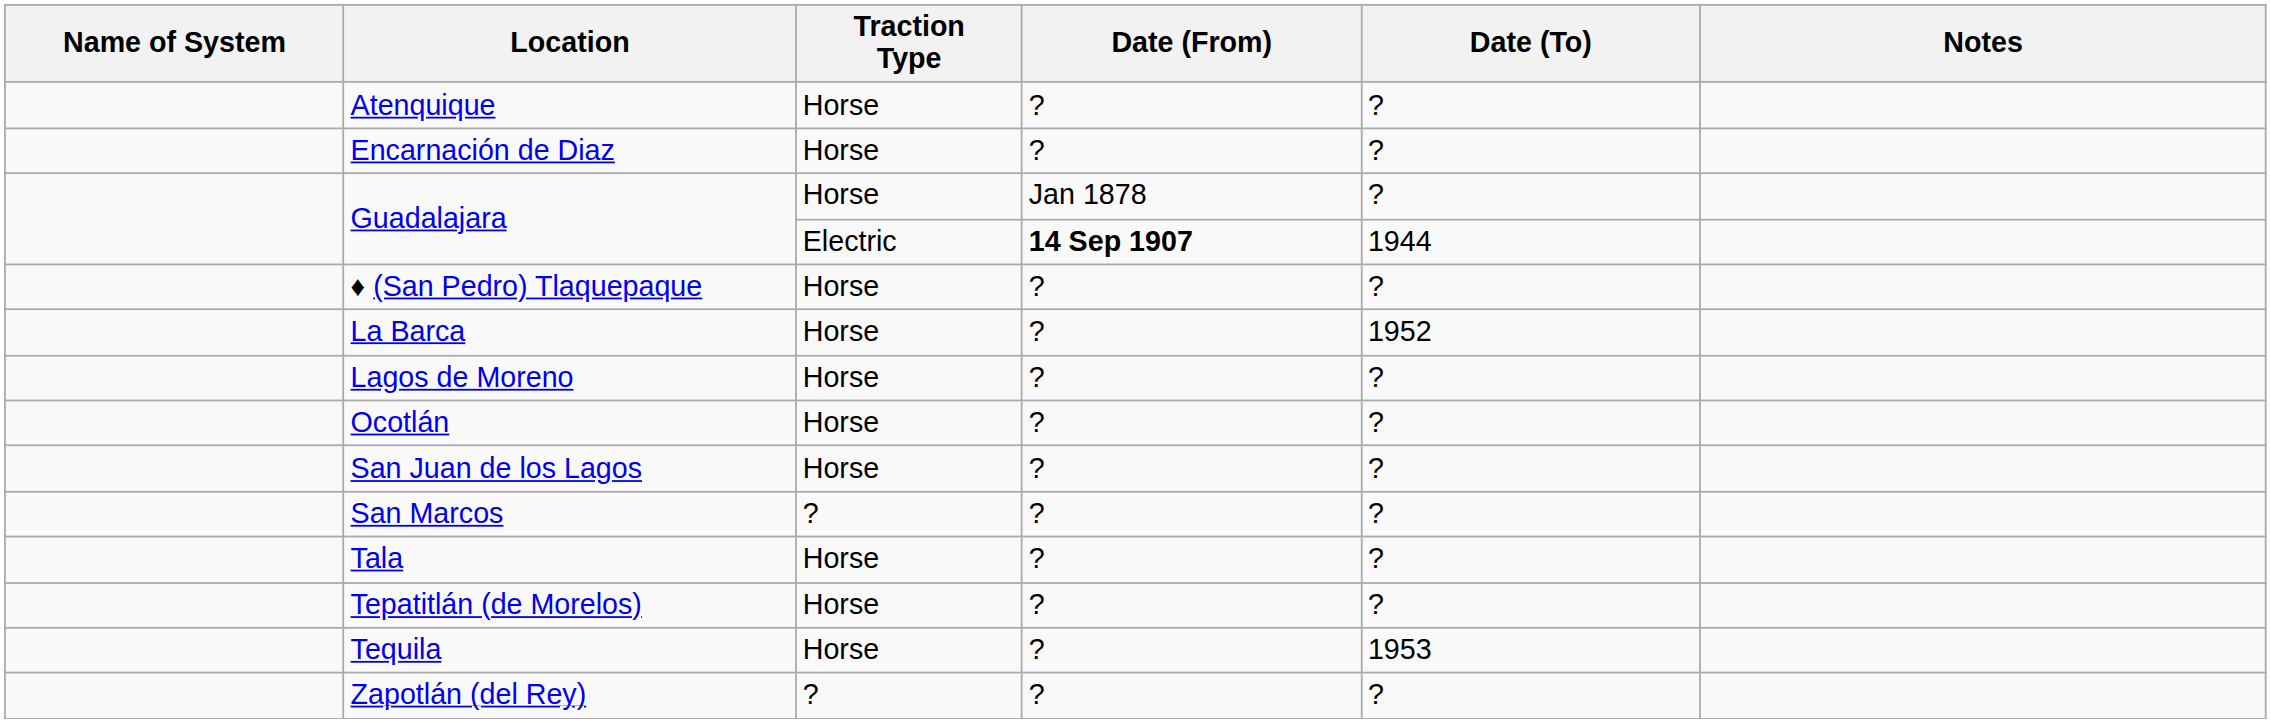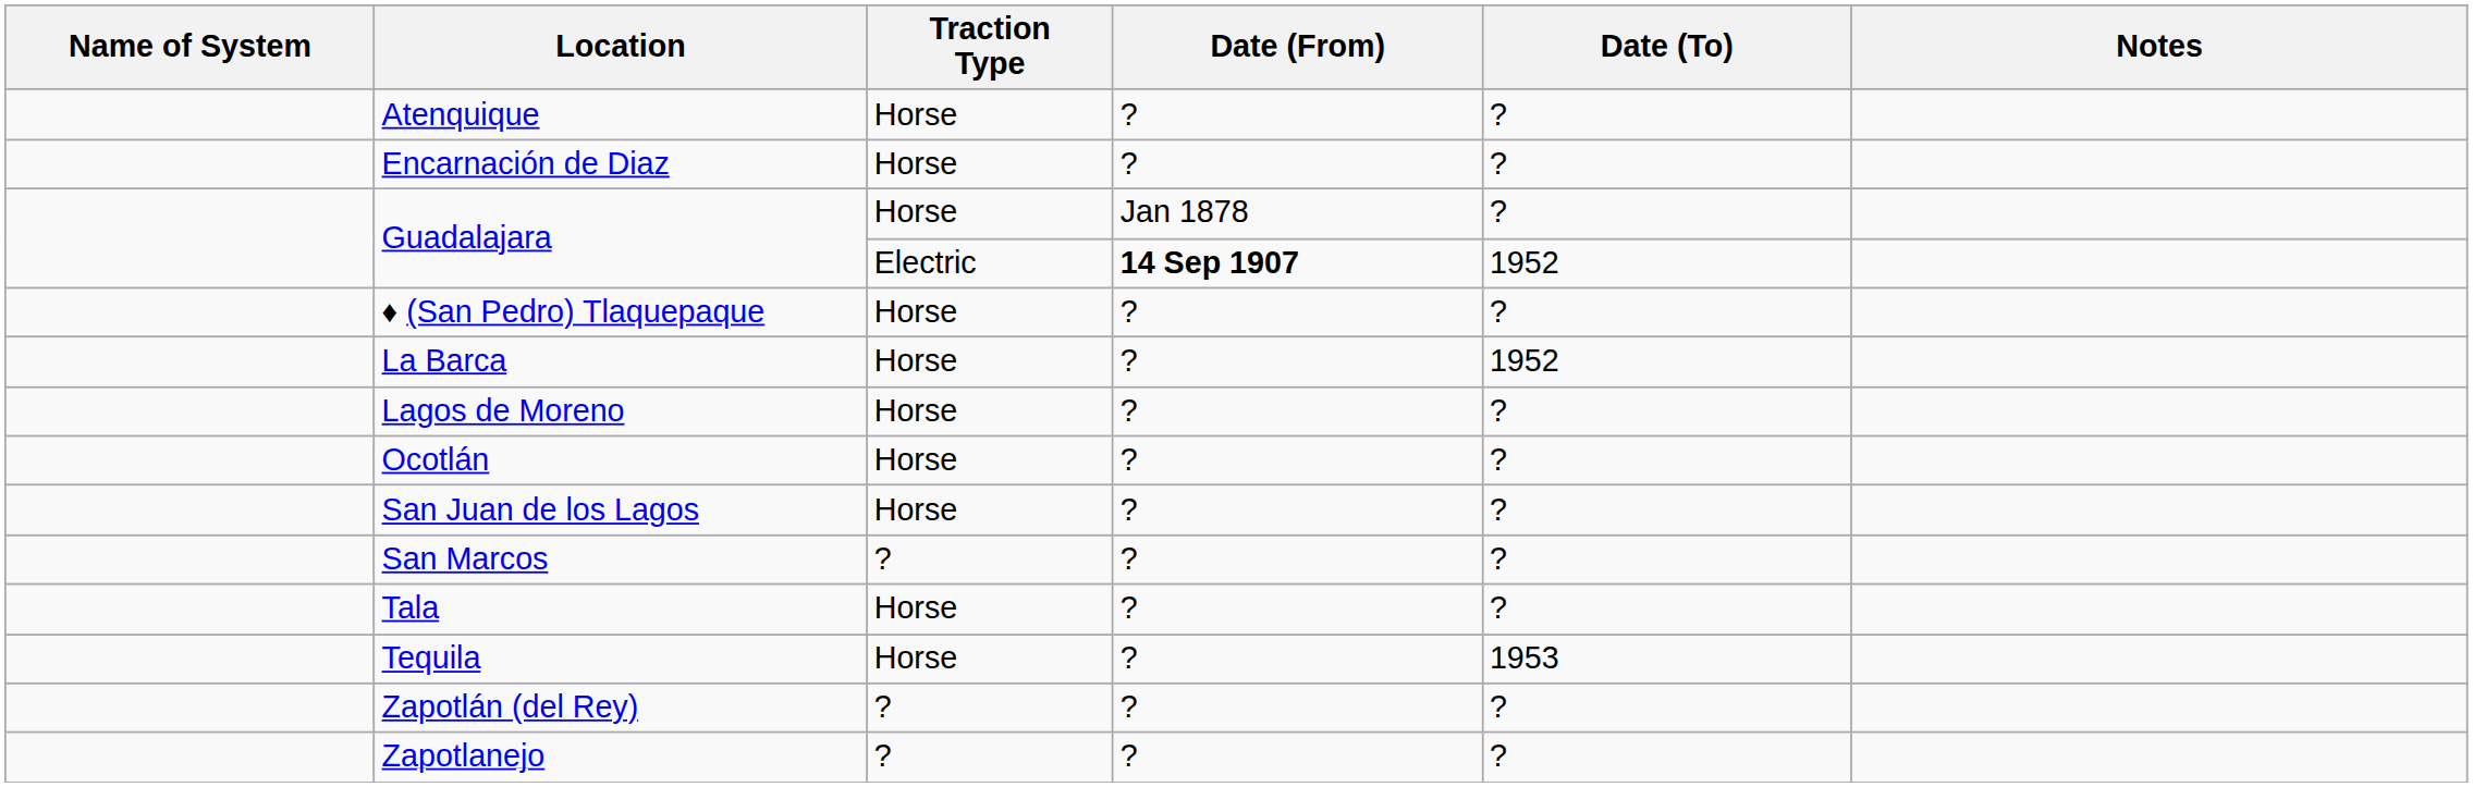Guadalajara / Electric | Date (To): 1944 -> 1952
- row: Tepatitlán (de Morelos) | Horse | ? | ?
+ row: Zapotlanejo | ? | ? | ?
